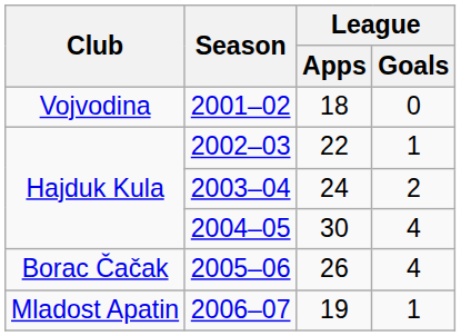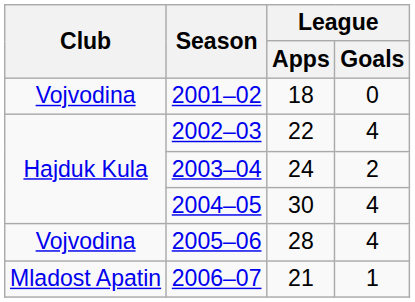2002–03 | League / Goals: 1 -> 4
2005–06 | Club: Borac Čačak -> Vojvodina
2005–06 | League / Apps: 26 -> 28
2006–07 | League / Apps: 19 -> 21
